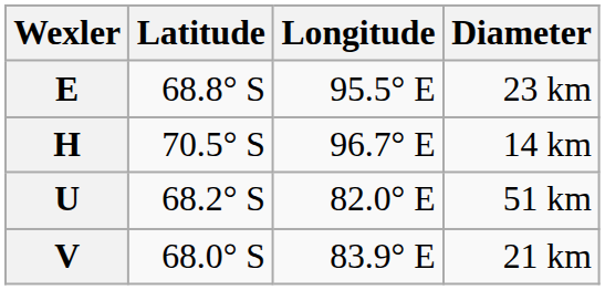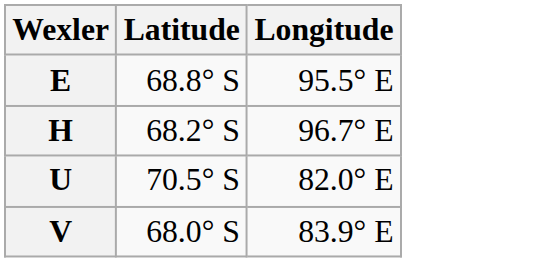- column: Diameter | 23 km | 14 km | 51 km | 21 km
H | Latitude: 70.5° S -> 68.2° S
U | Latitude: 68.2° S -> 70.5° S
